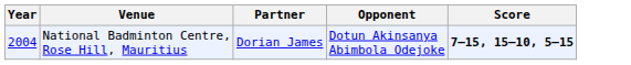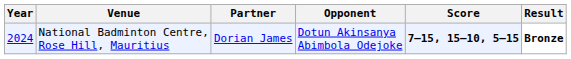+ column: Result | Bronze
National Badminton Centre, Rose Hill, Mauritius | Year: 2004 -> 2024
